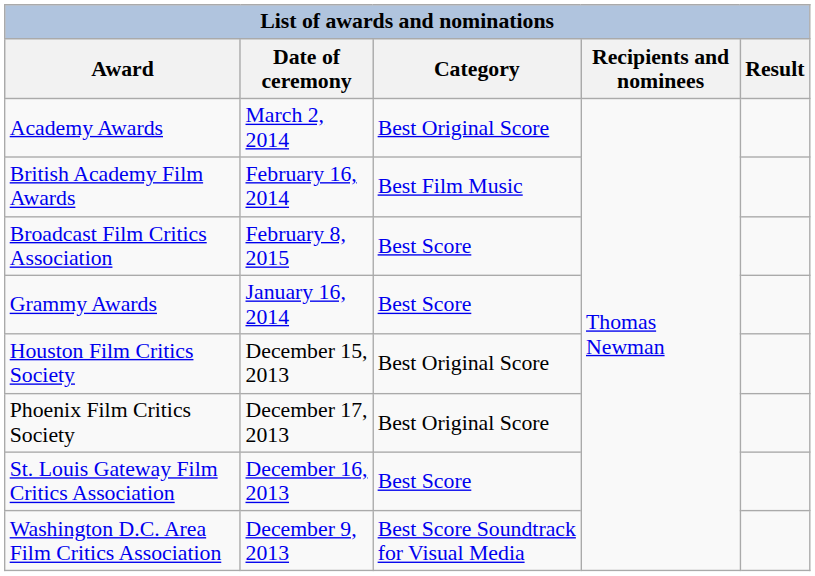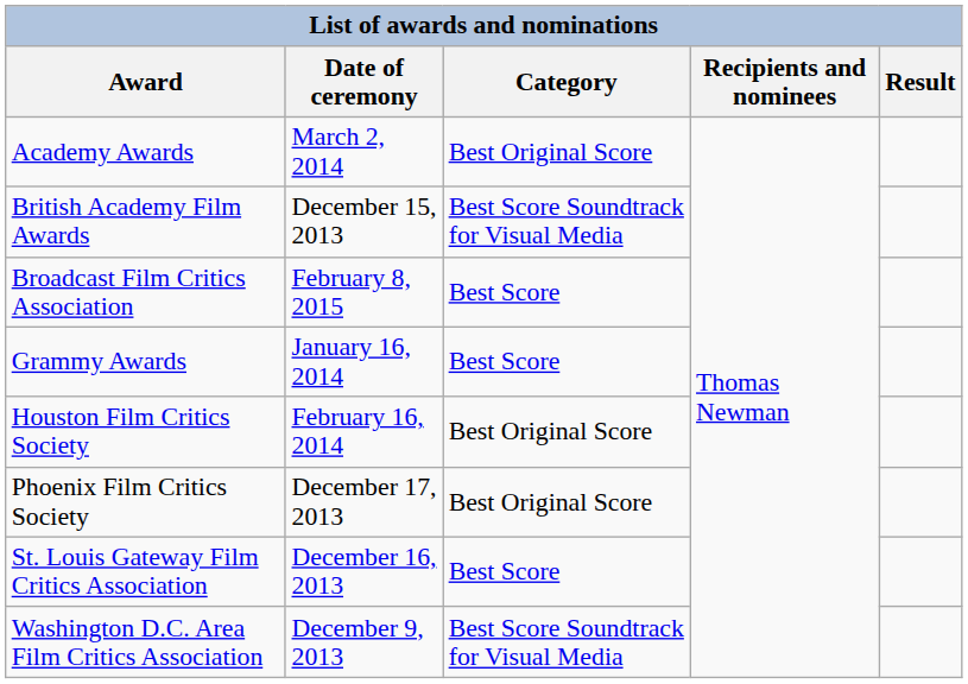British Academy Film Awards | Date of ceremony: February 16, 2014 -> December 15, 2013
British Academy Film Awards | Category: Best Film Music -> Best Score Soundtrack for Visual Media
Houston Film Critics Society | Date of ceremony: December 15, 2013 -> February 16, 2014
